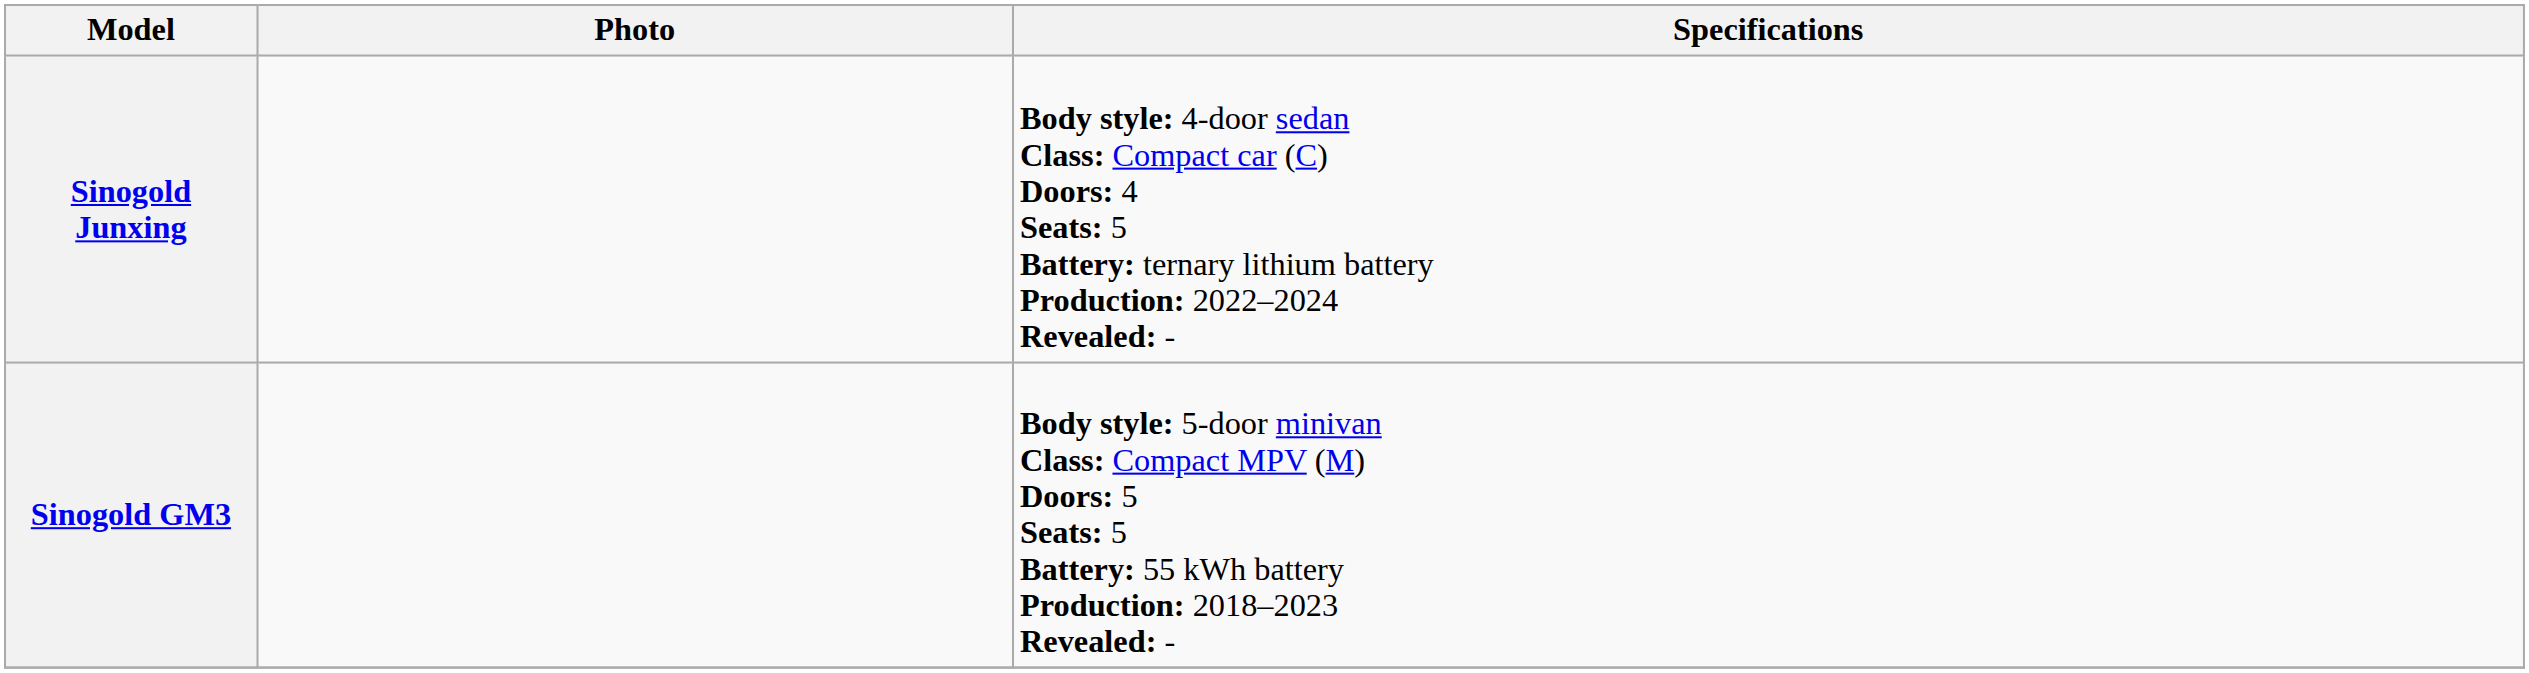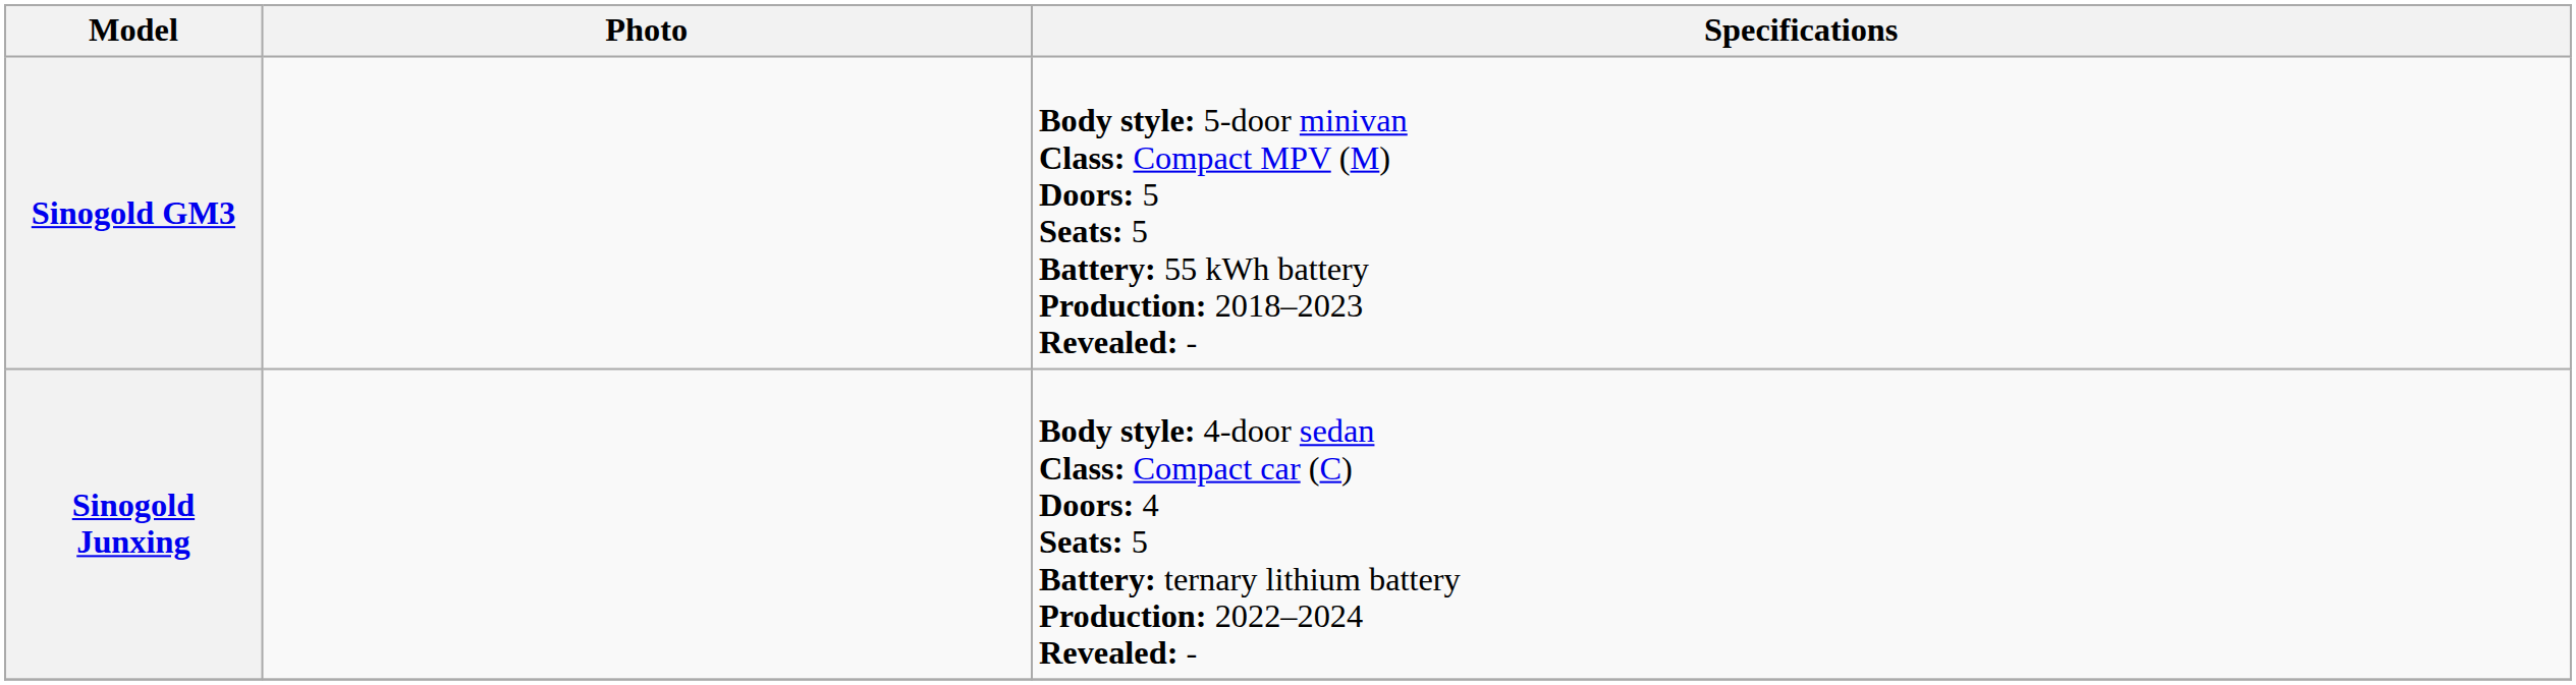rows swapped: Sinogold GM3 <-> Sinogold Junxing
